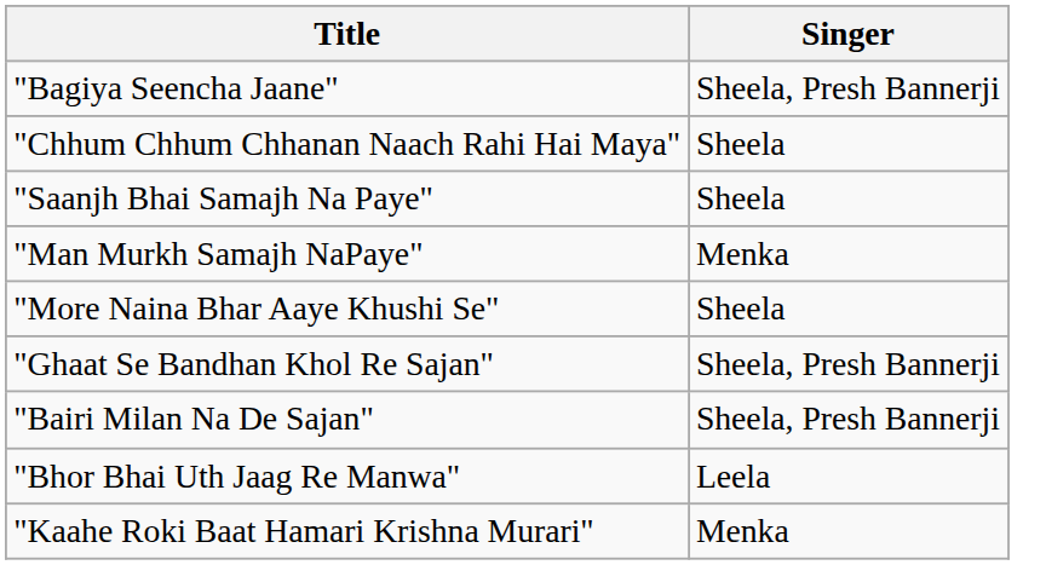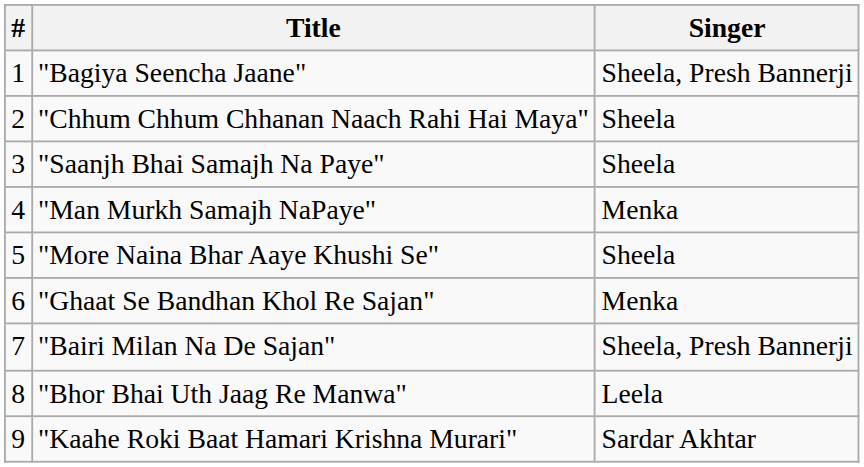+ column: # | 1 | 2 | 3 | 4 | 5 | 6 | 7 | 8 | 9
"Ghaat Se Bandhan Khol Re Sajan" | Singer: Sheela, Presh Bannerji -> Menka
"Kaahe Roki Baat Hamari Krishna Murari" | Singer: Menka -> Sardar Akhtar
